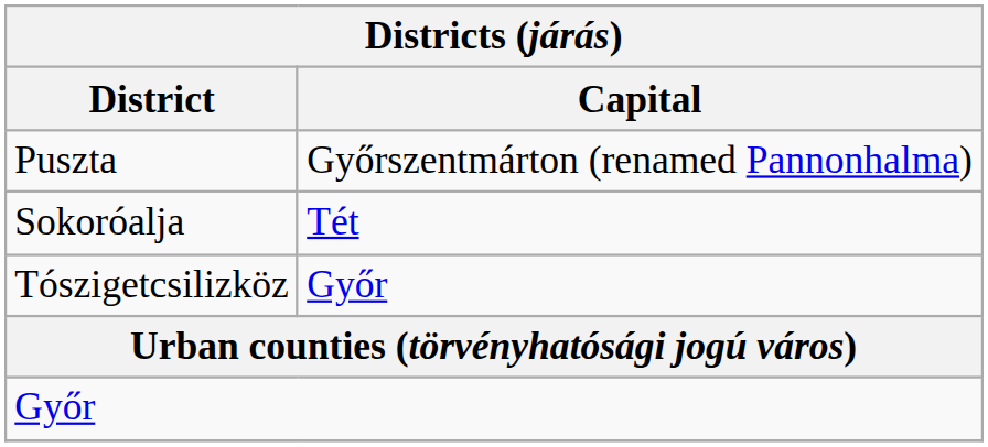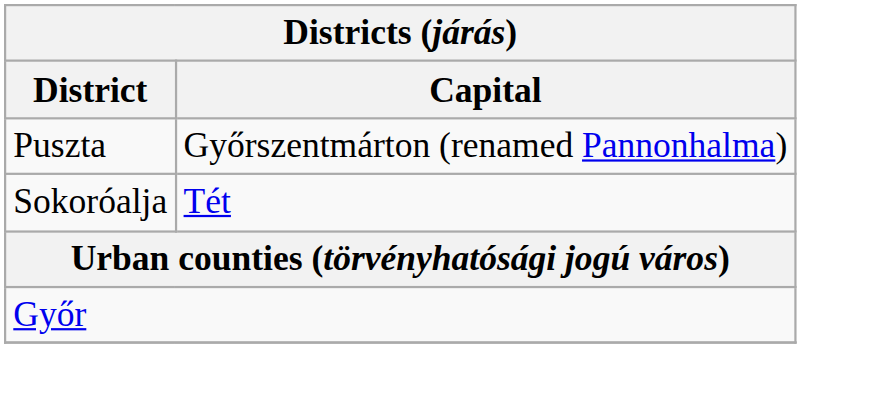- row: Tószigetcsilizköz | Győr
